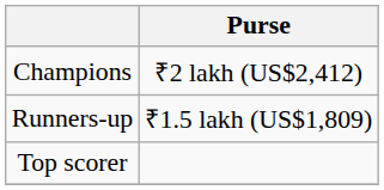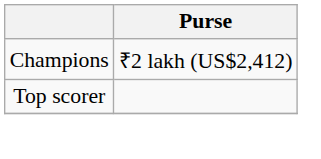- row: Runners-up | ₹1.5 lakh (US$1,809)
